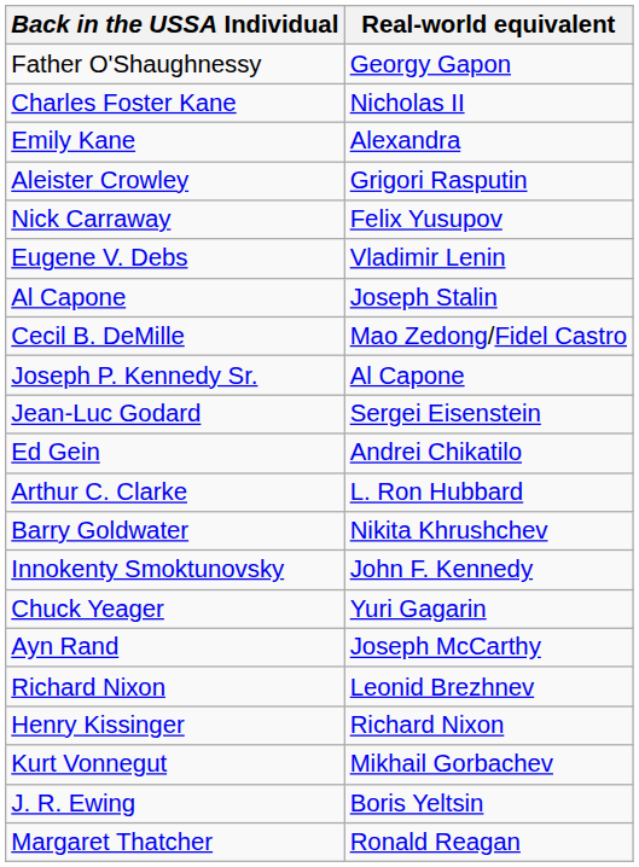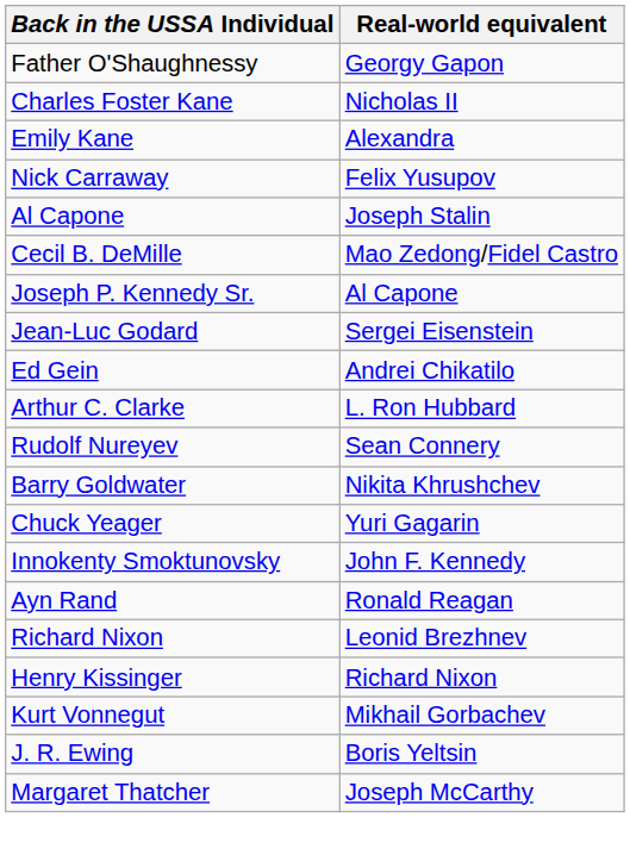- row: Aleister Crowley | Grigori Rasputin
- row: Eugene V. Debs | Vladimir Lenin
+ row: Rudolf Nureyev | Sean Connery
rows swapped: Innokenty Smoktunovsky <-> Chuck Yeager
Ayn Rand | Real-world equivalent: Joseph McCarthy -> Ronald Reagan
Margaret Thatcher | Real-world equivalent: Ronald Reagan -> Joseph McCarthy
